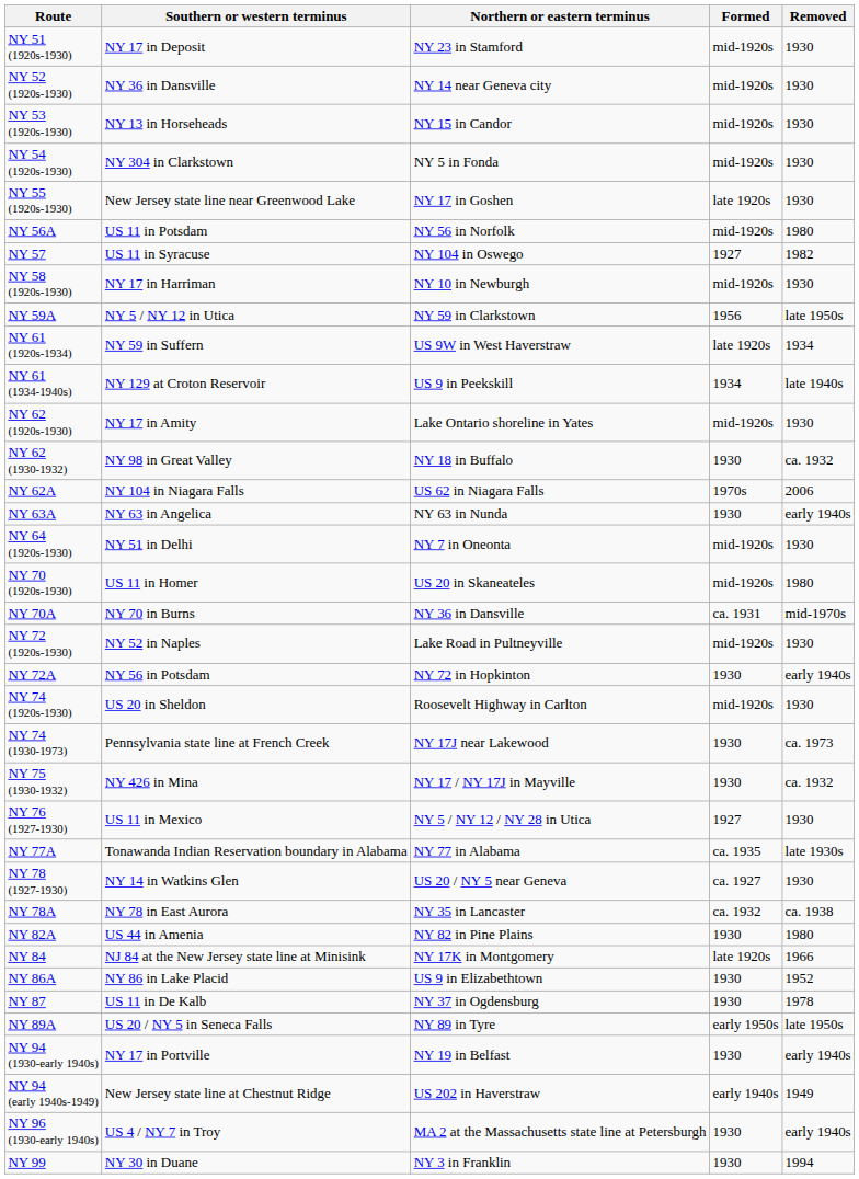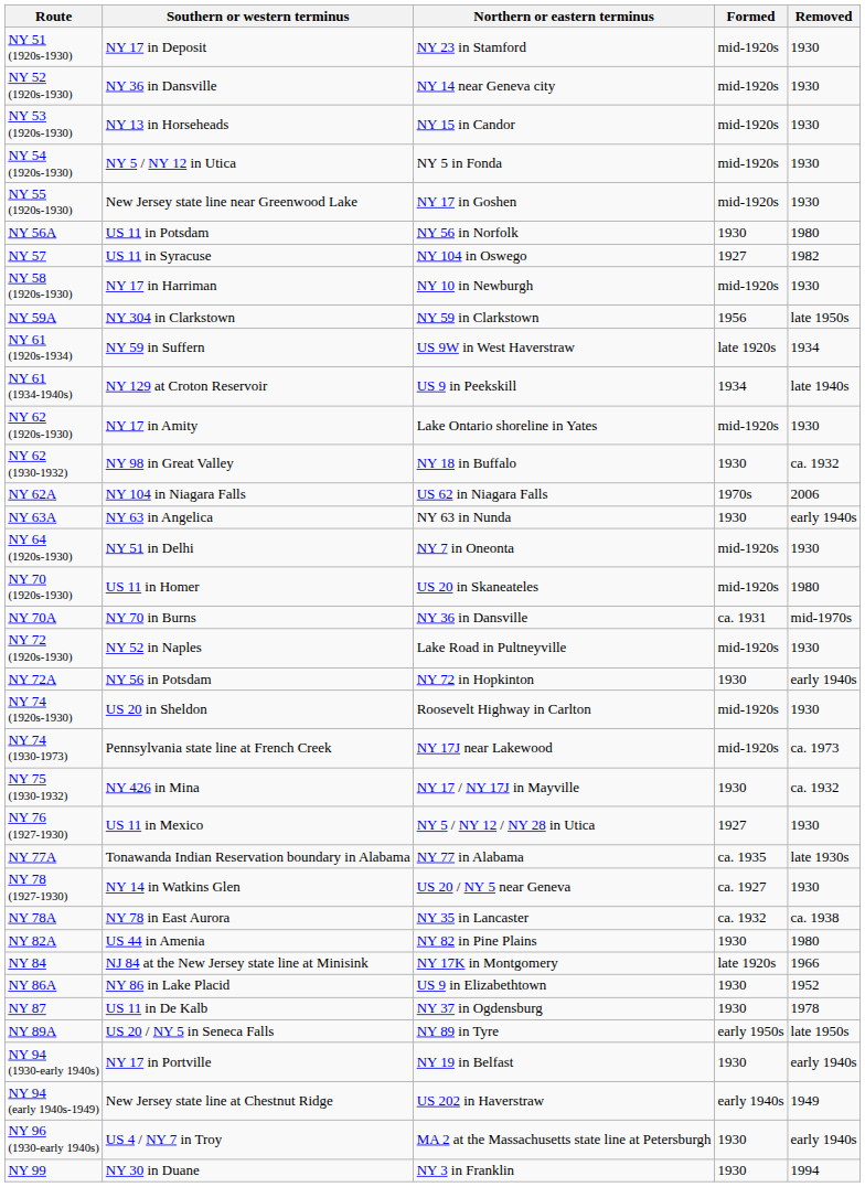NY 54 (1920s-1930) | Southern or western terminus: NY 304 in Clarkstown -> NY 5 / NY 12 in Utica
NY 55 (1920s-1930) | Formed: late 1920s -> mid-1920s
NY 56A | Formed: mid-1920s -> 1930
NY 59A | Southern or western terminus: NY 5 / NY 12 in Utica -> NY 304 in Clarkstown
NY 74 (1930-1973) | Formed: 1930 -> mid-1920s
